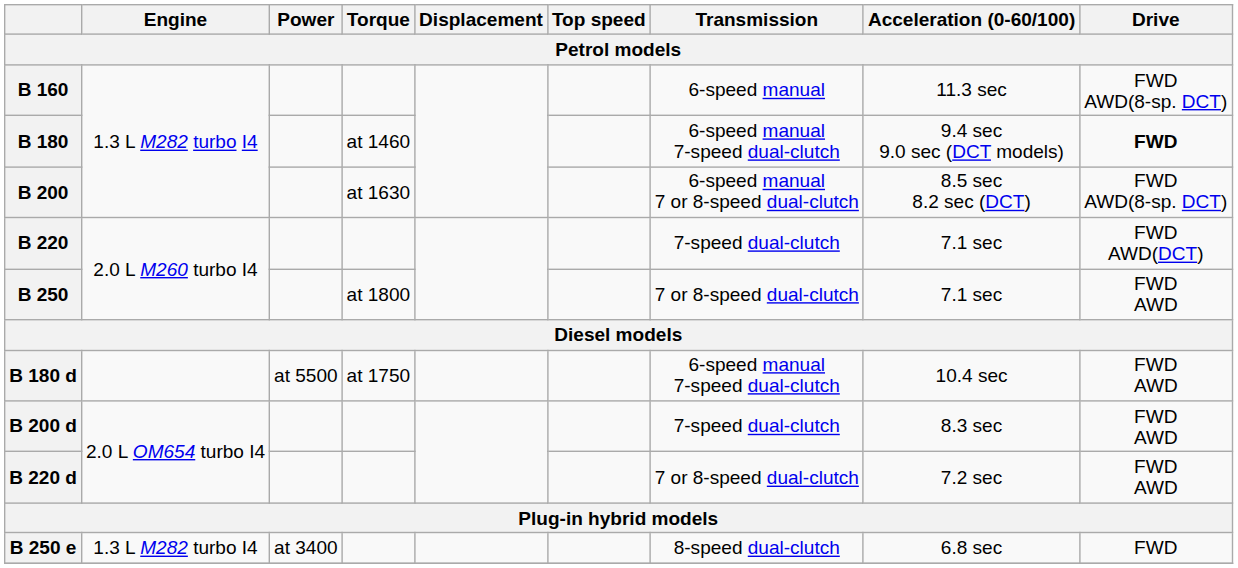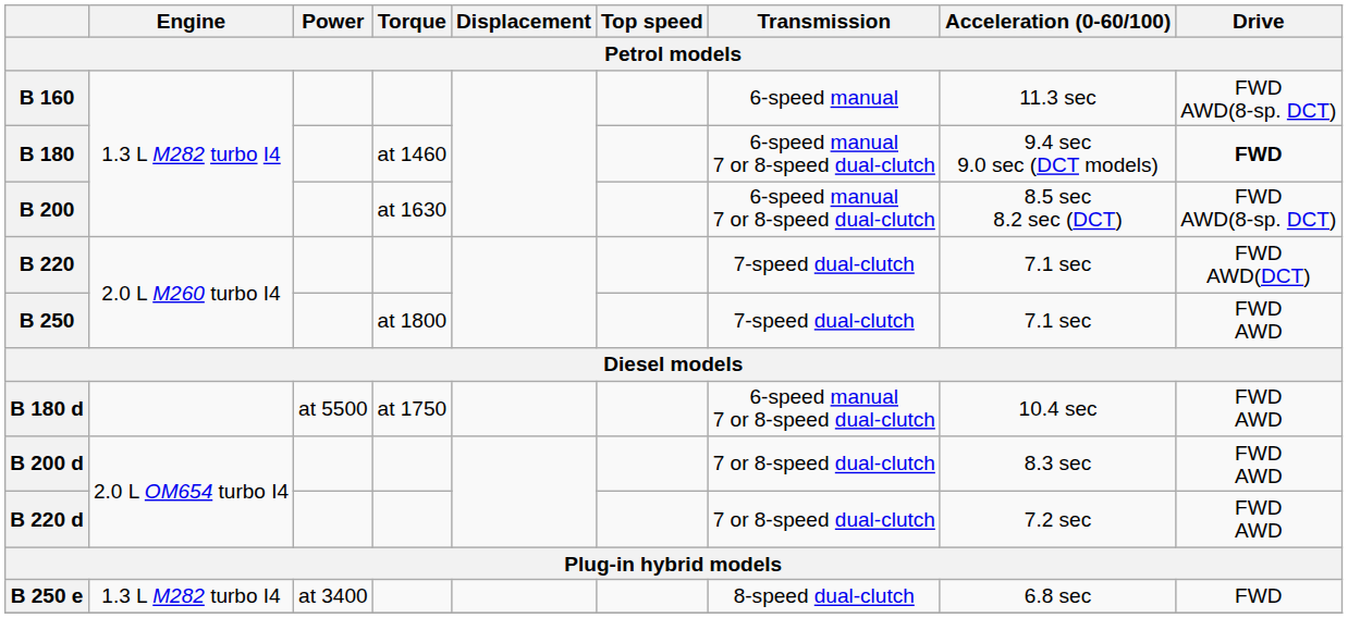B 180 | Transmission: 6-speed manual 7-speed dual-clutch -> 6-speed manual 7 or 8-speed dual-clutch
B 250 | Transmission: 7 or 8-speed dual-clutch -> 7-speed dual-clutch
B 180 d | Transmission: 6-speed manual 7-speed dual-clutch -> 6-speed manual 7 or 8-speed dual-clutch
B 200 d | Transmission: 7-speed dual-clutch -> 7 or 8-speed dual-clutch
